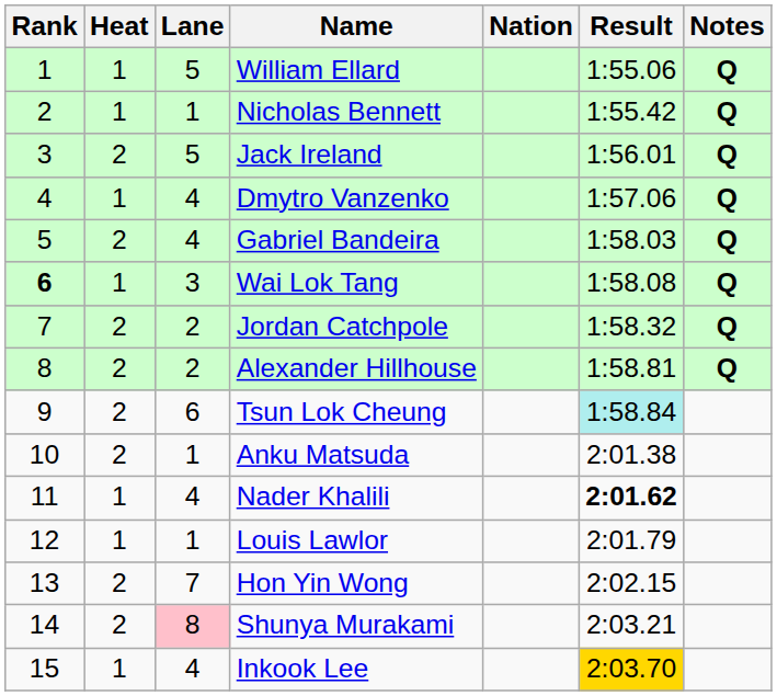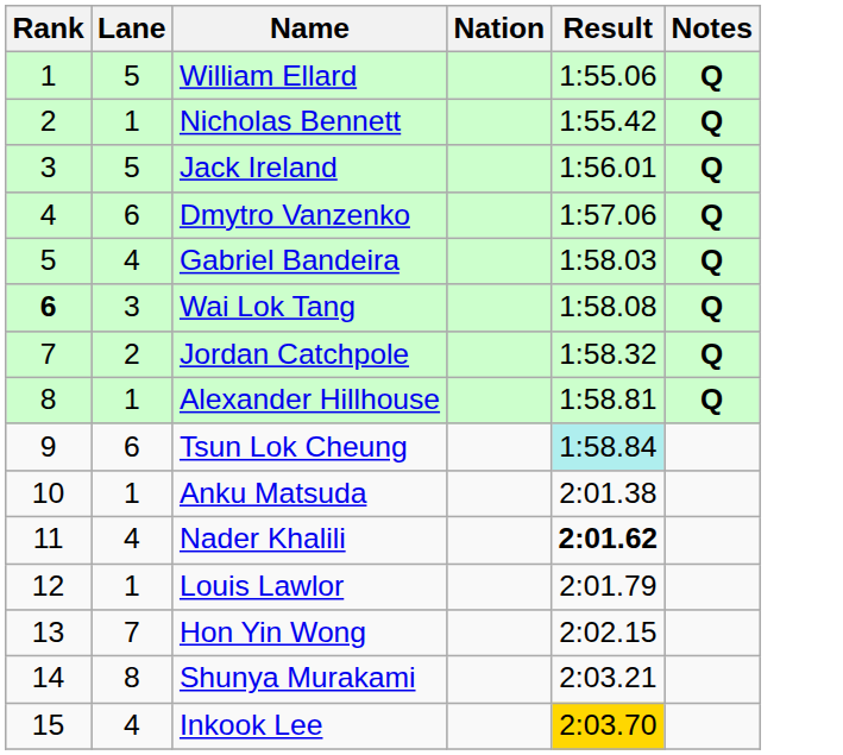- column: Heat | 1 | 1 | 2 | 1 | 2 | 1 | 2 | 2 | 2 | 2 | 1 | 1 | 2 | 2 | 1
Dmytro Vanzenko | Lane: 4 -> 6
Alexander Hillhouse | Lane: 2 -> 1
Shunya Murakami | Lane: pink background -> no background
